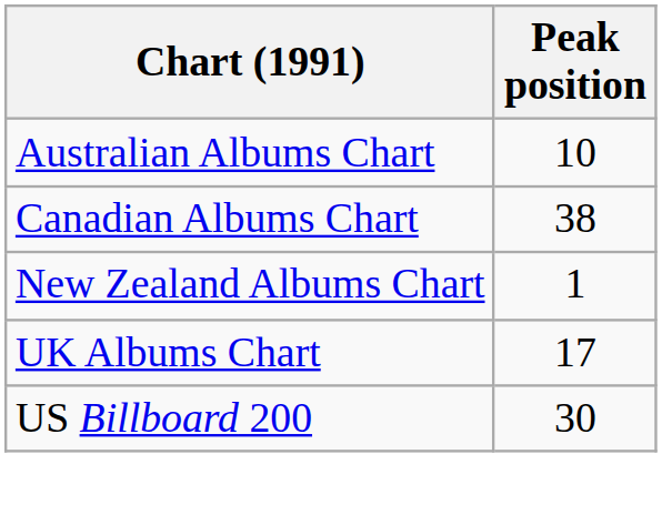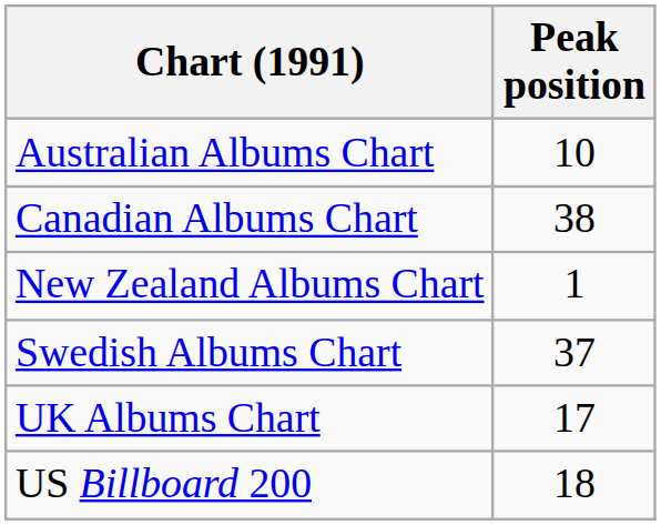+ row: Swedish Albums Chart | 37
US Billboard 200 | Peak position: 30 -> 18
